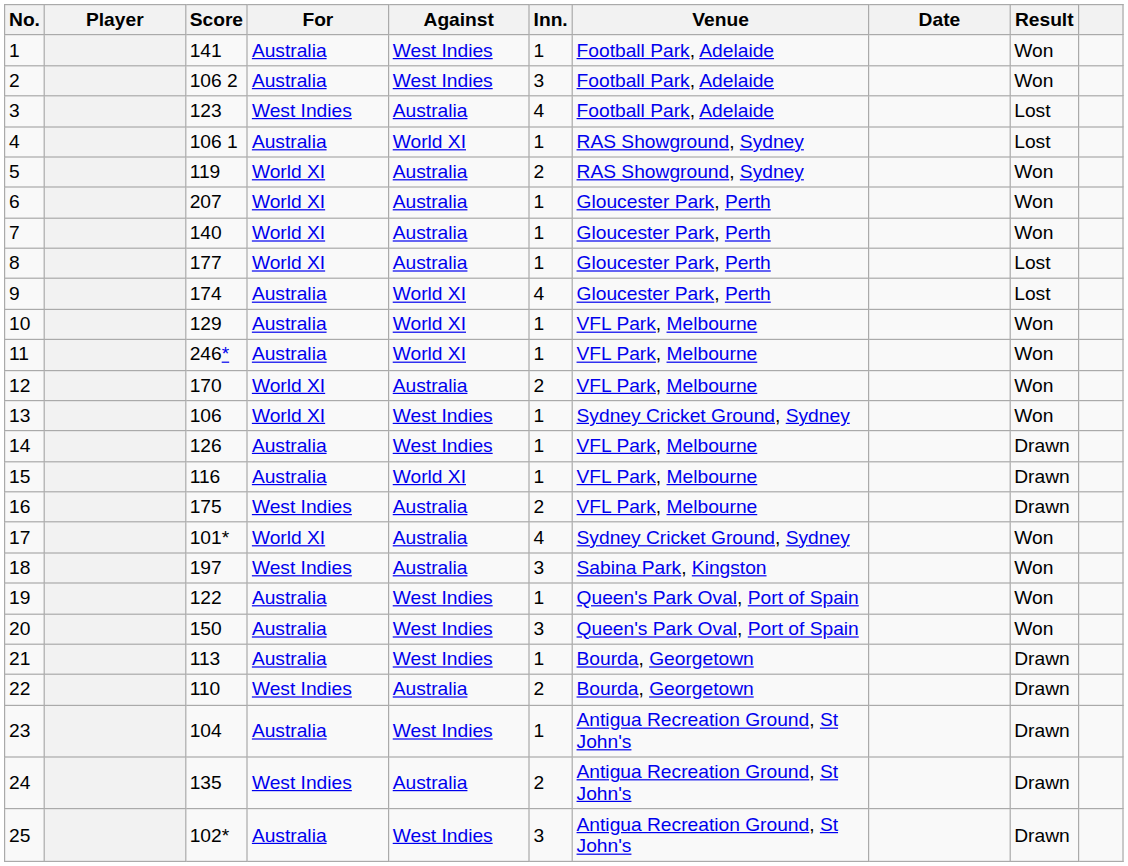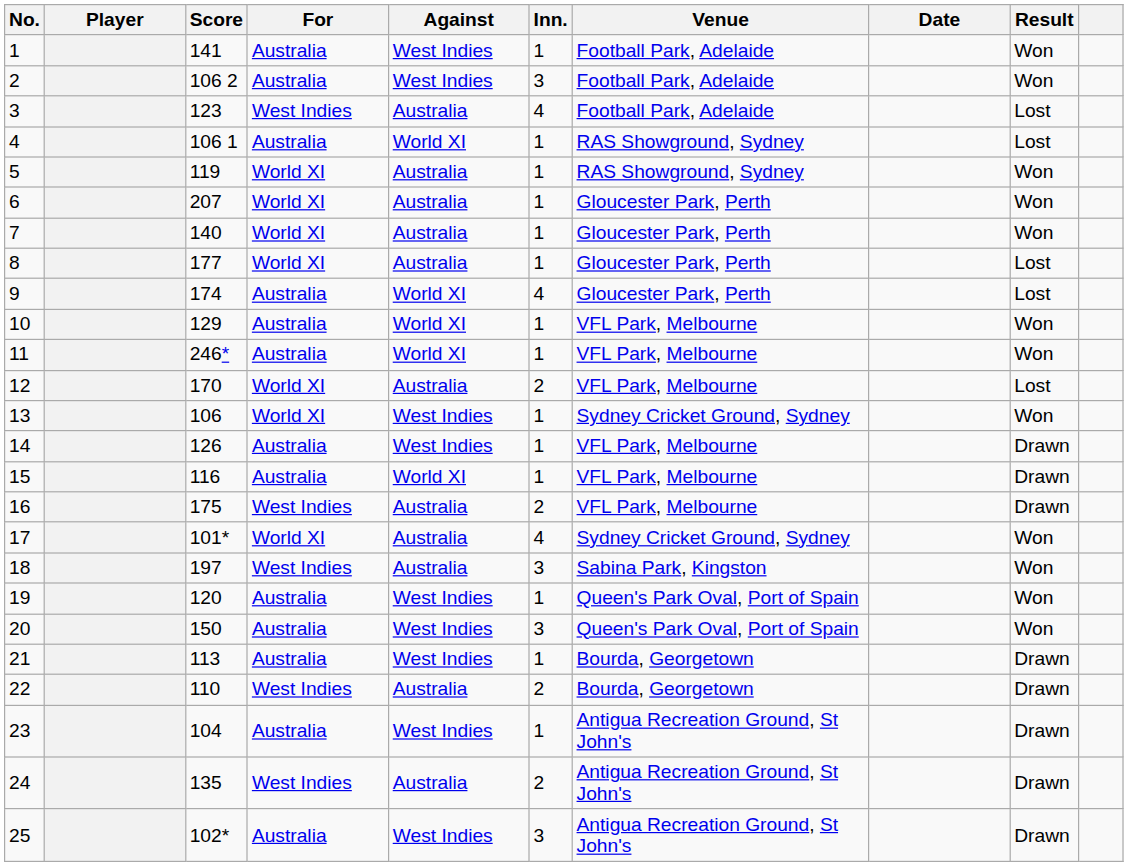5 | Inn.: 2 -> 1
12 | Result: Won -> Lost
19 | Score: 122 -> 120
